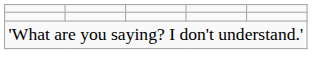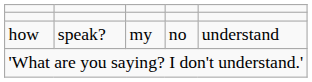+ row: how | speak? | my | no | understand
